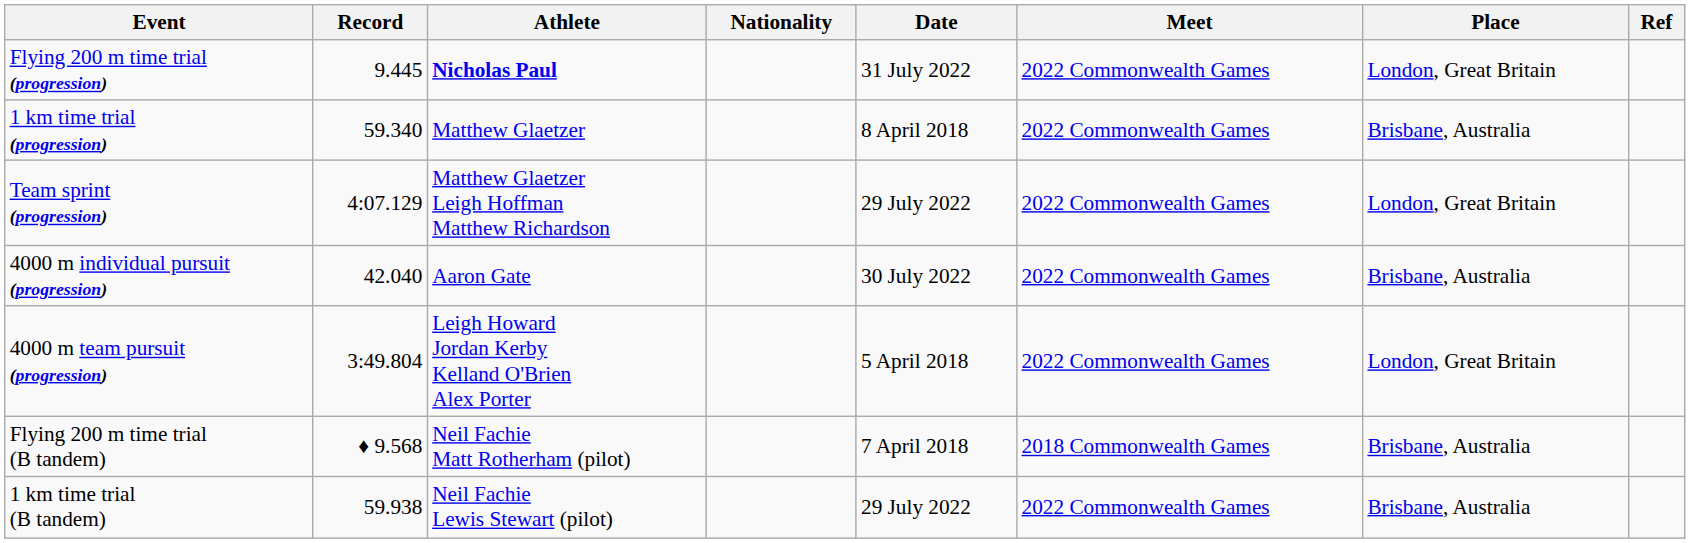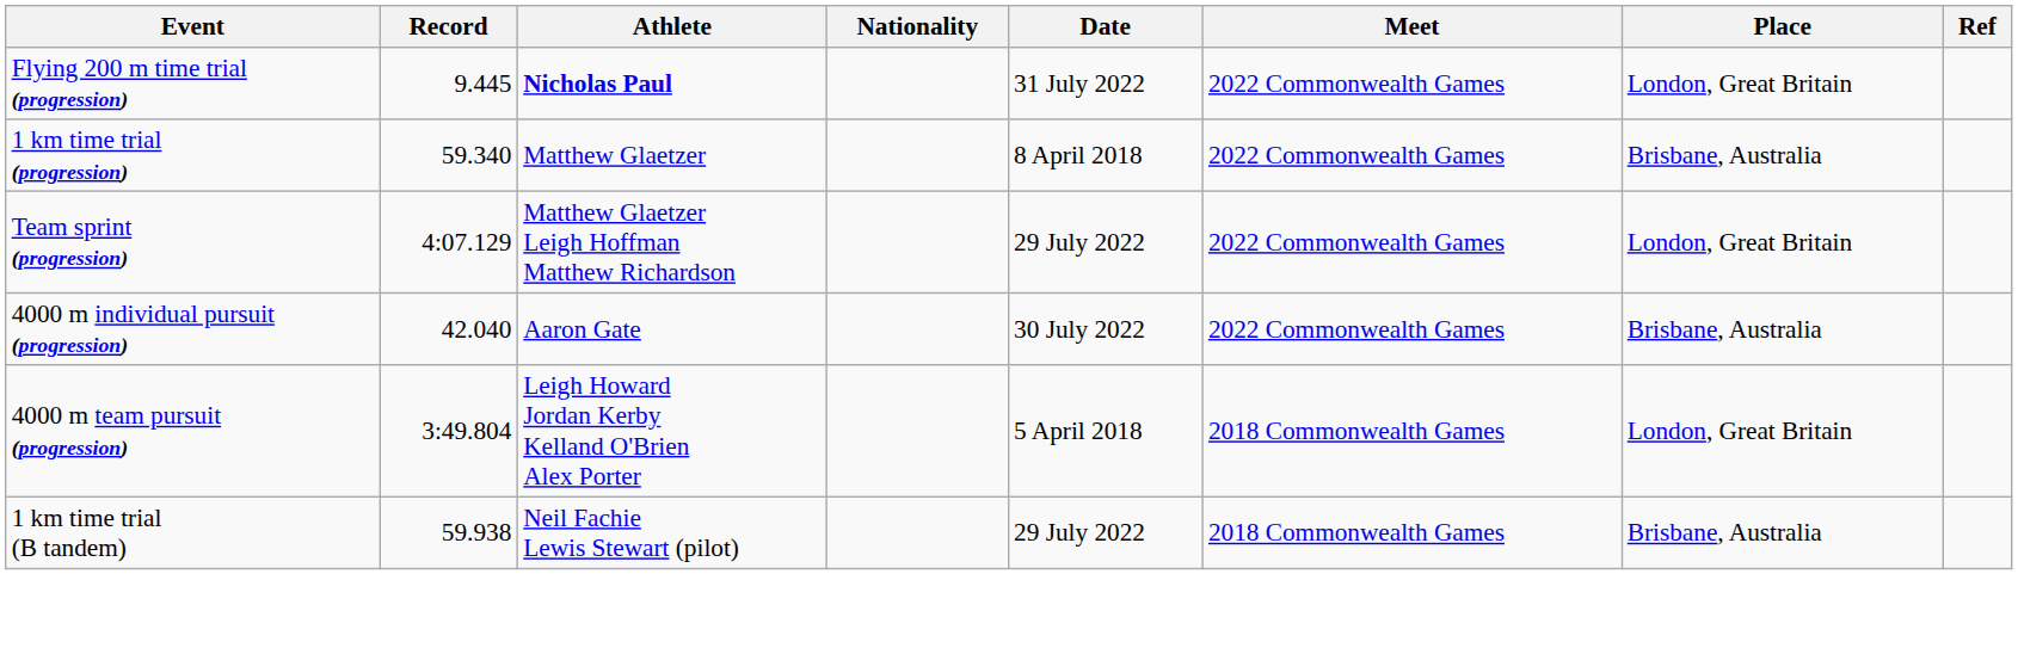4000 m team pursuit (progression) | Meet: 2022 Commonwealth Games -> 2018 Commonwealth Games
- row: Flying 200 m time trial (B tandem) | ♦ 9.568 | Neil Fachie Matt Rotherham (pilot) | 7 April 2018 | 2018 Commonwealth Games | Brisbane, Australia
1 km time trial (B tandem) | Meet: 2022 Commonwealth Games -> 2018 Commonwealth Games
